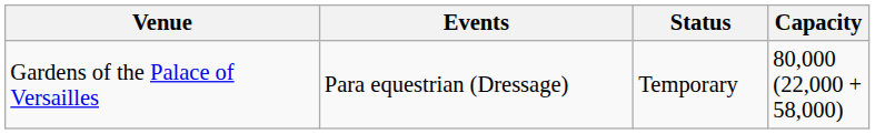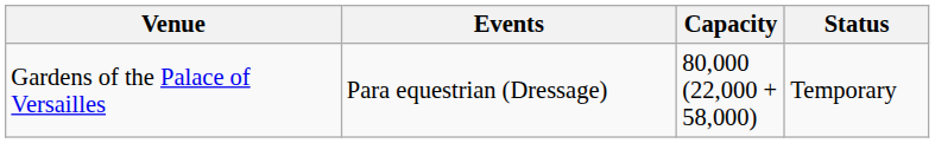columns swapped: Capacity <-> Status
